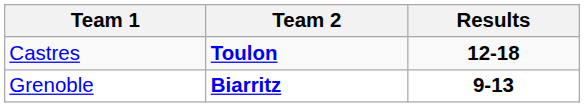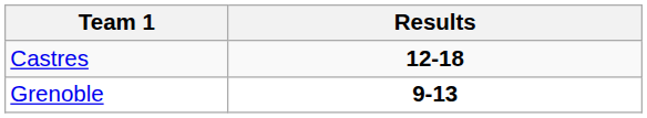- column: Team 2 | Toulon | Biarritz
